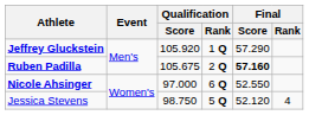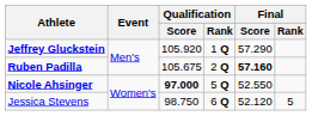Nicole Ahsinger | Qualification / Score: normal -> bold
Nicole Ahsinger | Qualification / Rank: 6 Q -> 5 Q
Jessica Stevens | Qualification / Rank: 5 Q -> 6 Q
Jessica Stevens | Final / Rank: 4 -> 5
